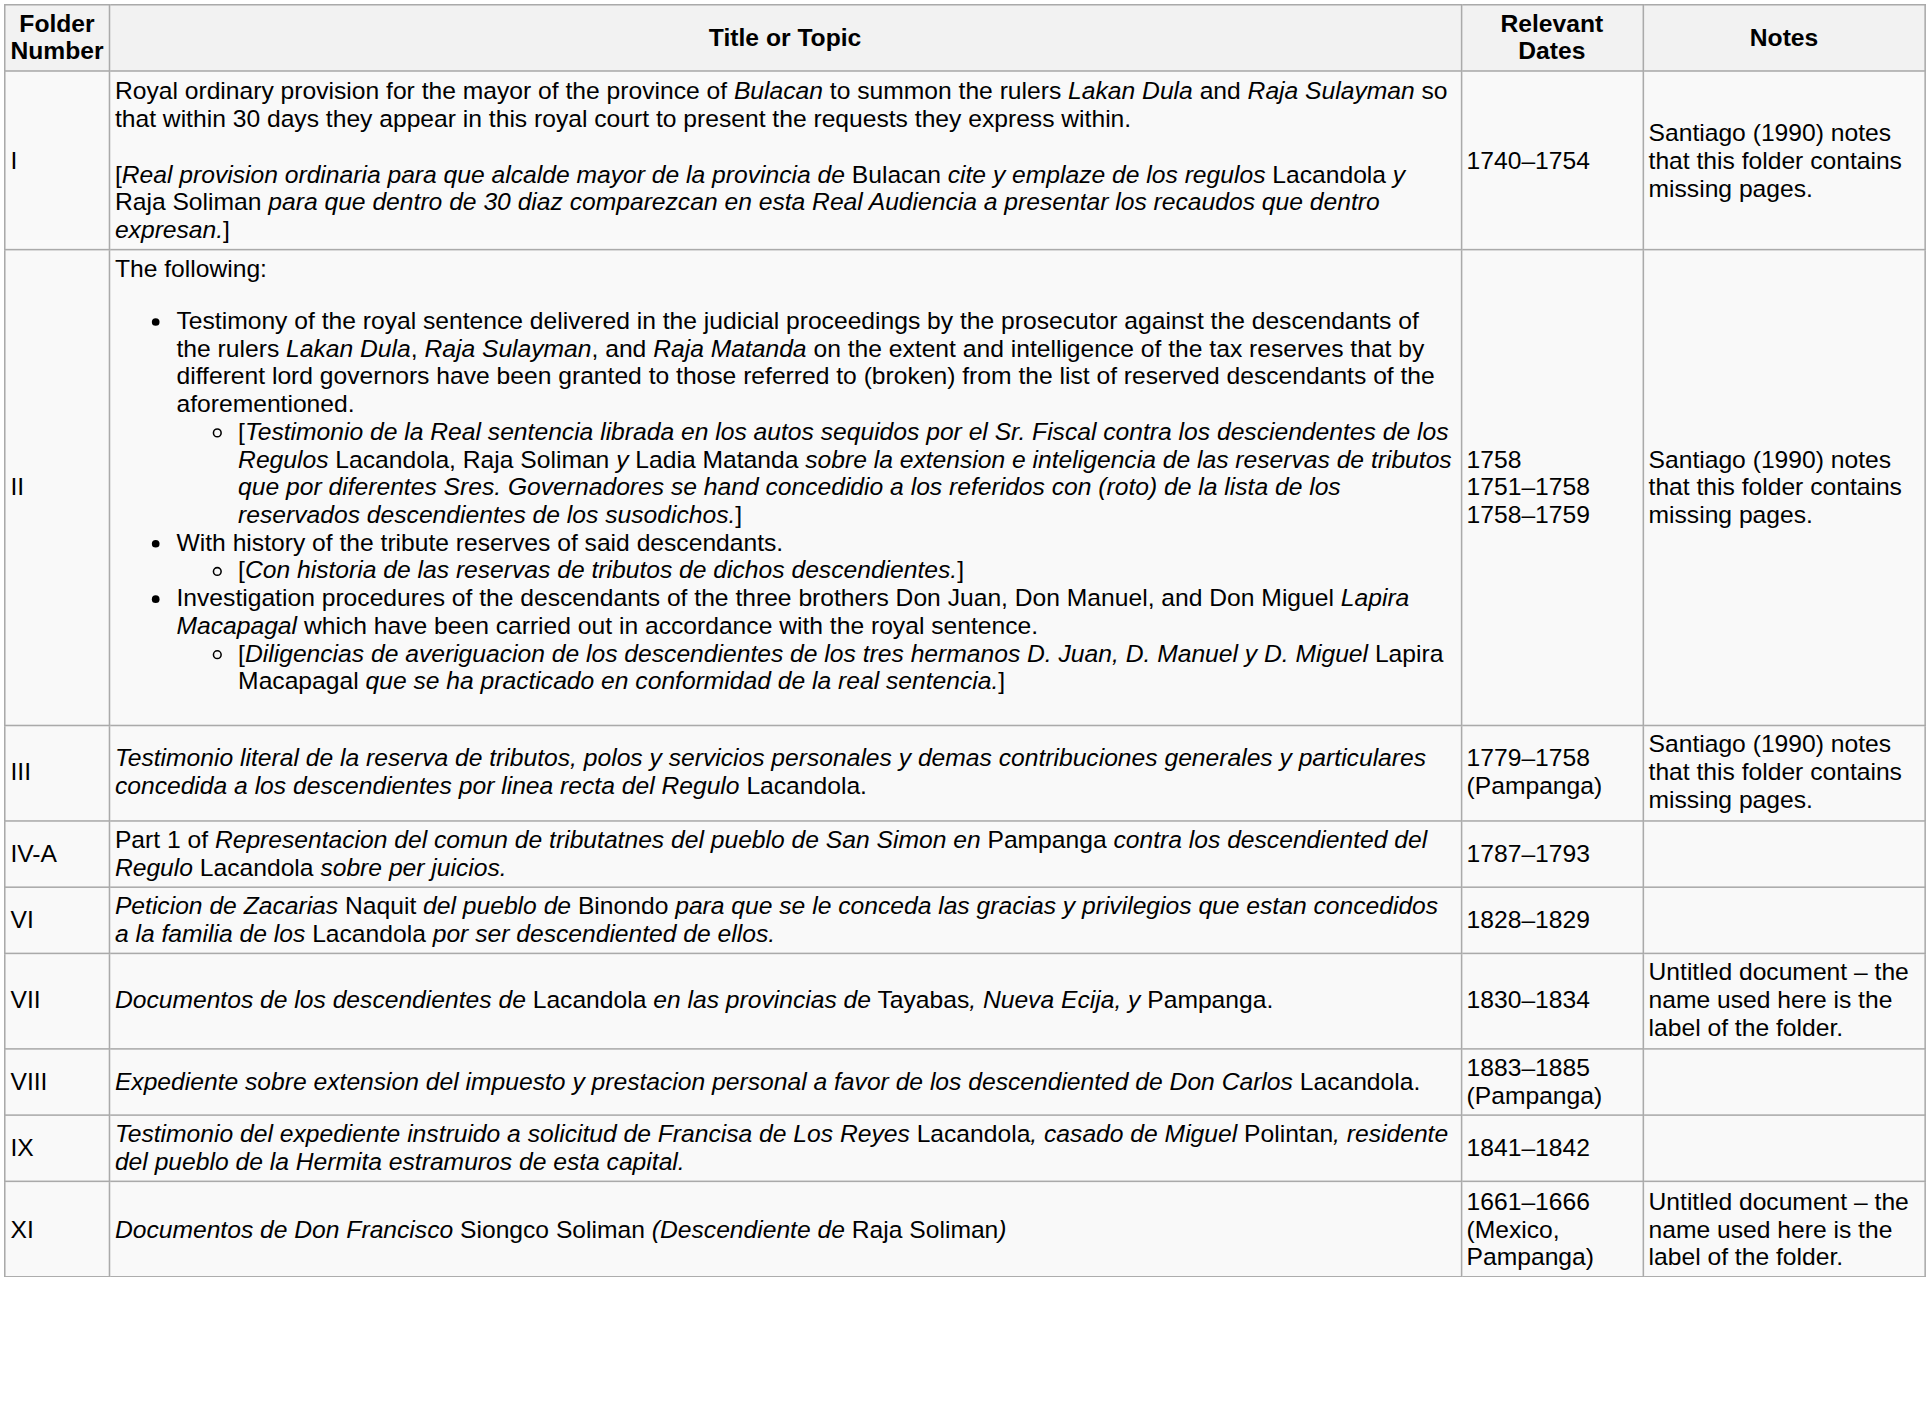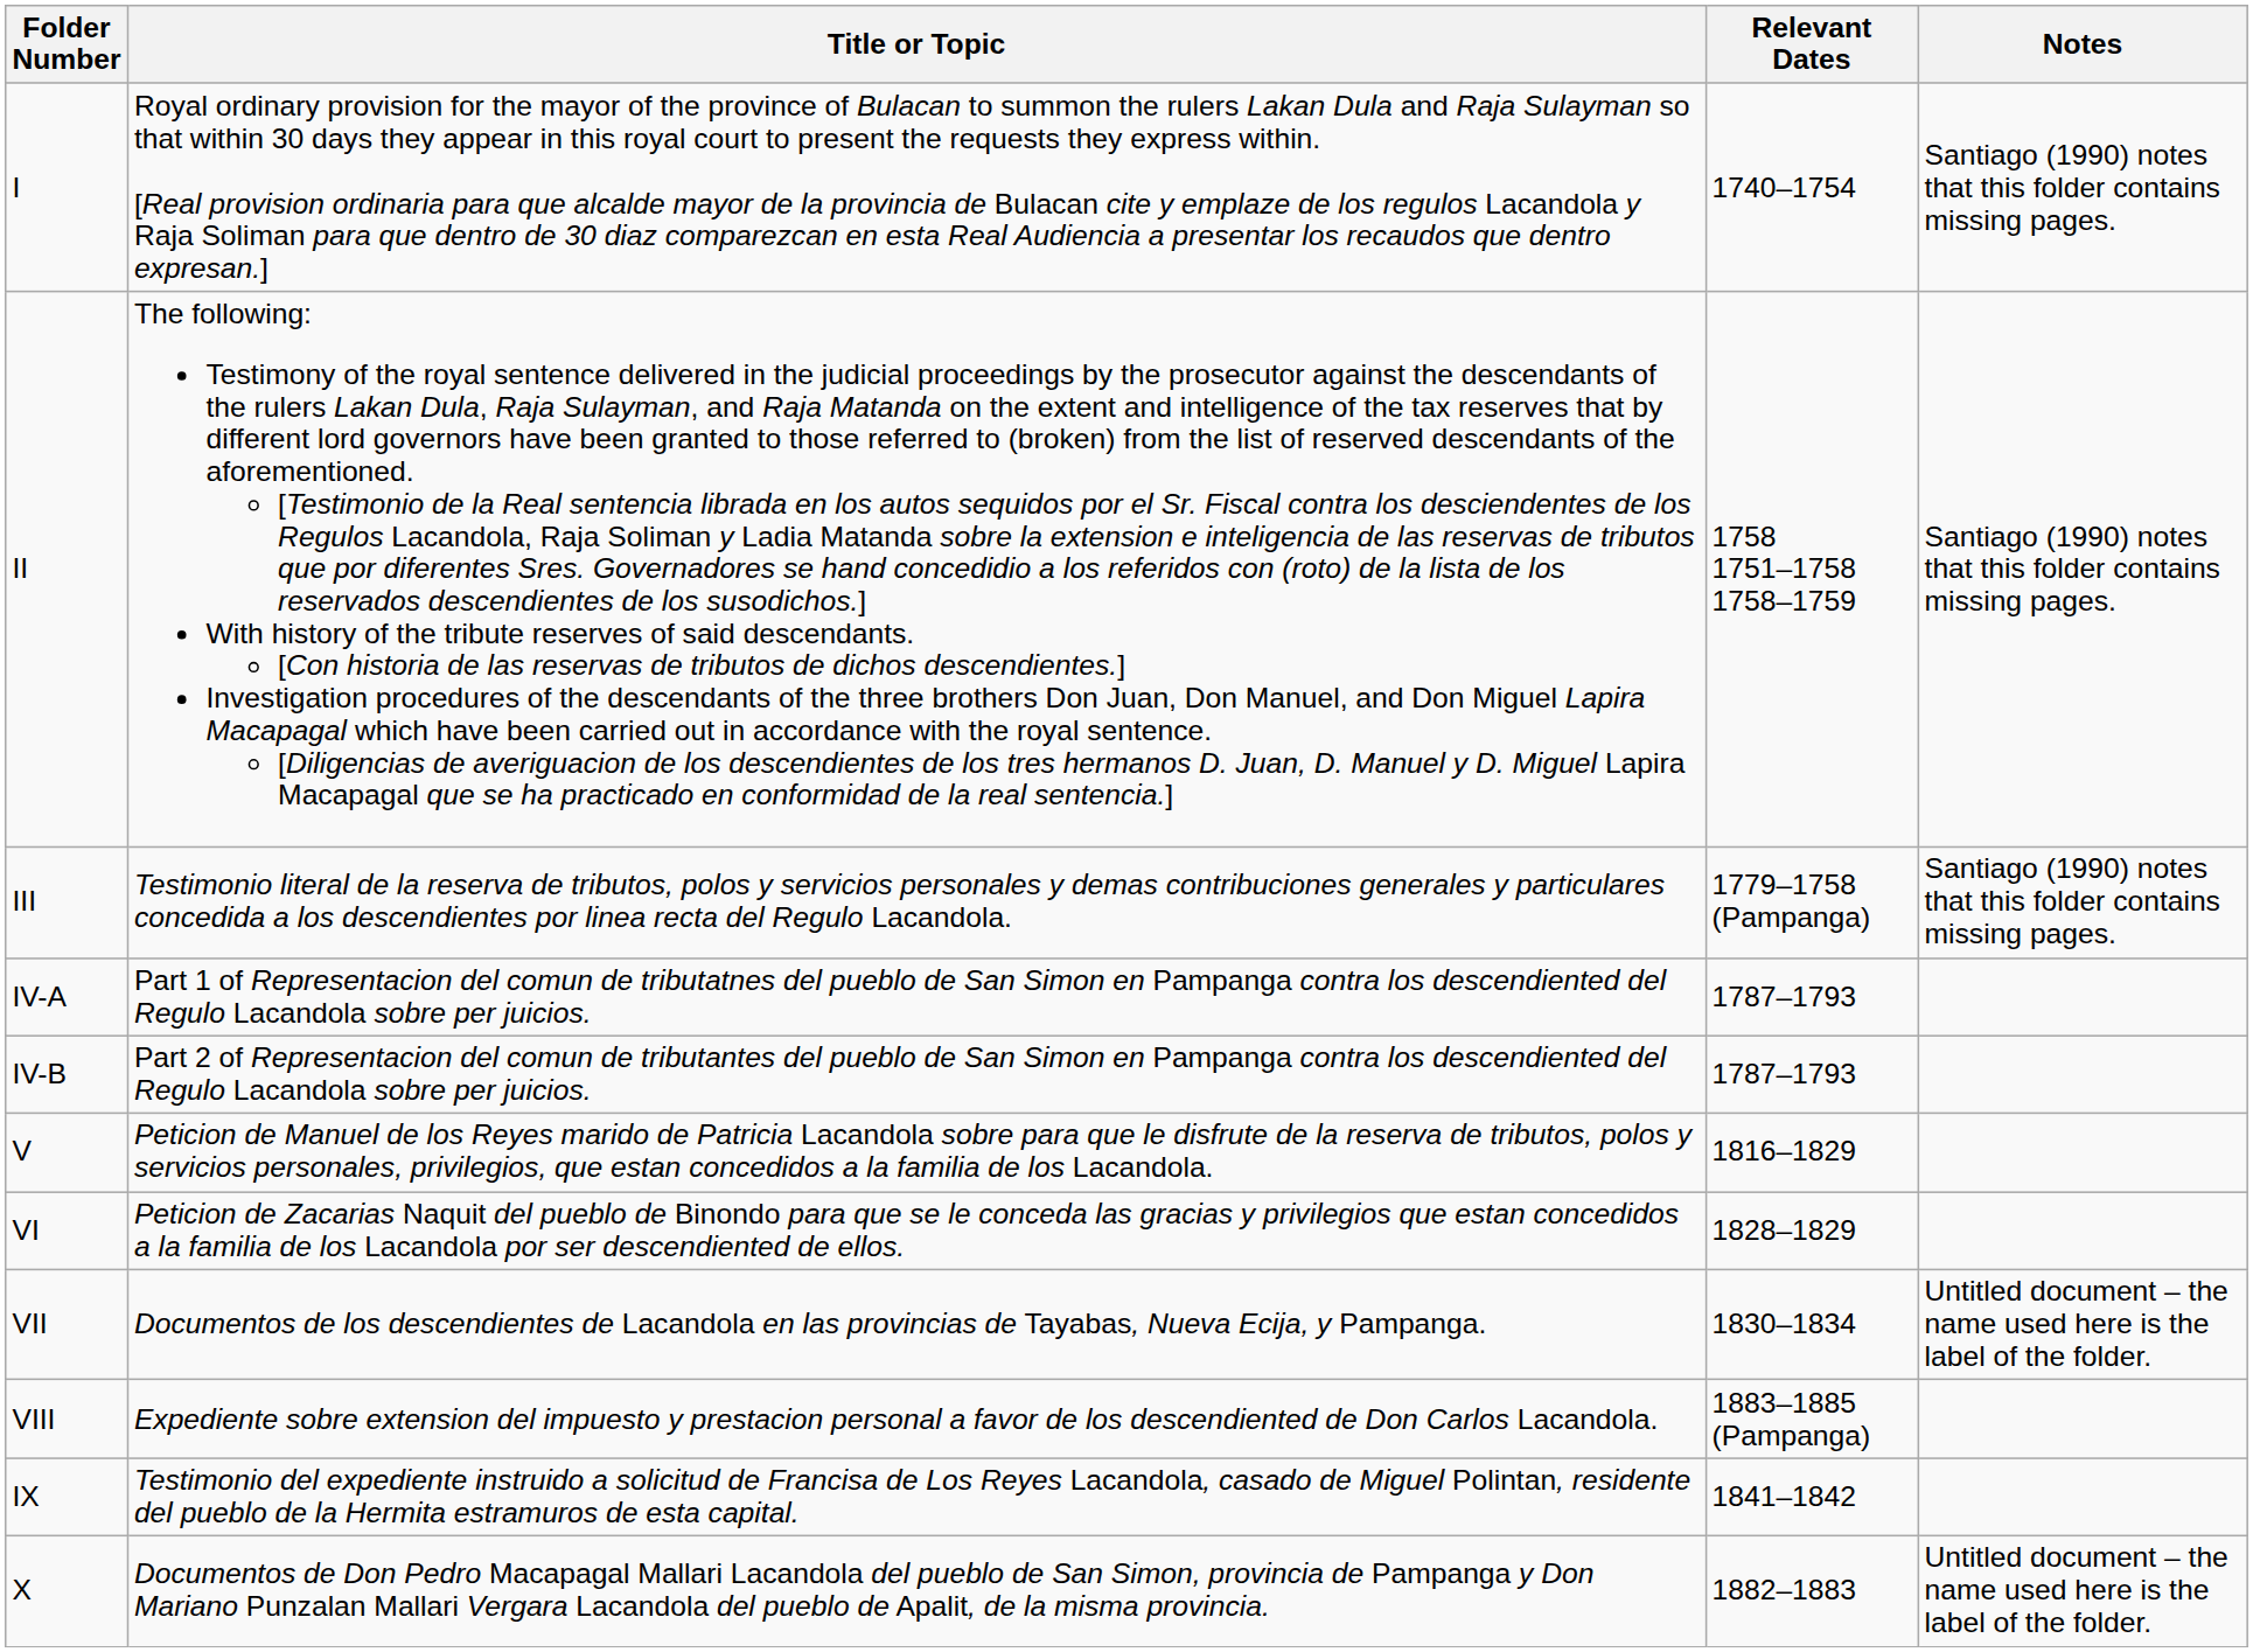+ row: IV-B | Part 2 of Representacion del comun de tributantes del pueblo de San Simon en Pampanga contra los descendiented del Regulo Lacandola sobre per juicios. | 1787–1793
+ row: V | Peticion de Manuel de los Reyes marido de Patricia Lacandola sobre para que le disfrute de la reserva de tributos, polos y servicios personales, privilegios, que estan concedidos a la familia de los Lacandola. | 1816–1829
+ row: X | Documentos de Don Pedro Macapagal Mallari Lacandola del pueblo de San Simon, provincia de Pampanga y Don Mariano Punzalan Mallari Vergara Lacandola del pueblo de Apalit, de la misma provincia. | 1882–1883 | Untitled document – the name used here is the label of the folder.
- row: XI | Documentos de Don Francisco Siongco Soliman (Descendiente de Raja Soliman) | 1661–1666 (Mexico, Pampanga) | Untitled document – the name used here is the label of the folder.
